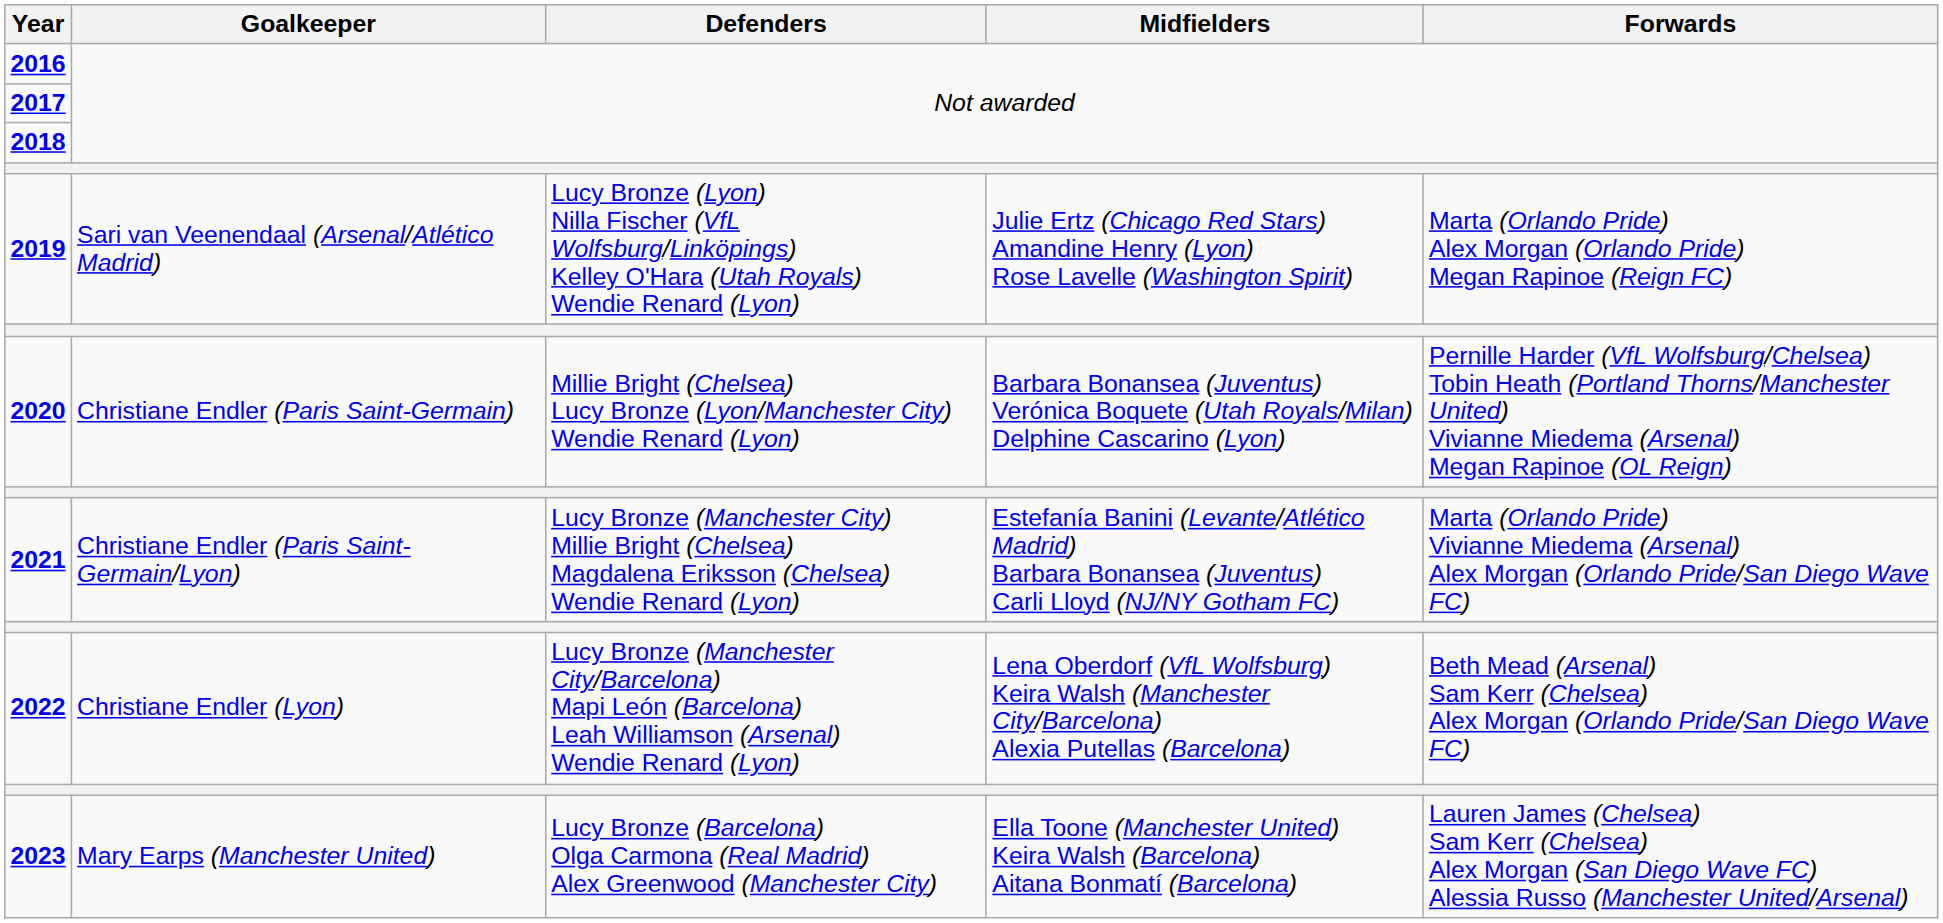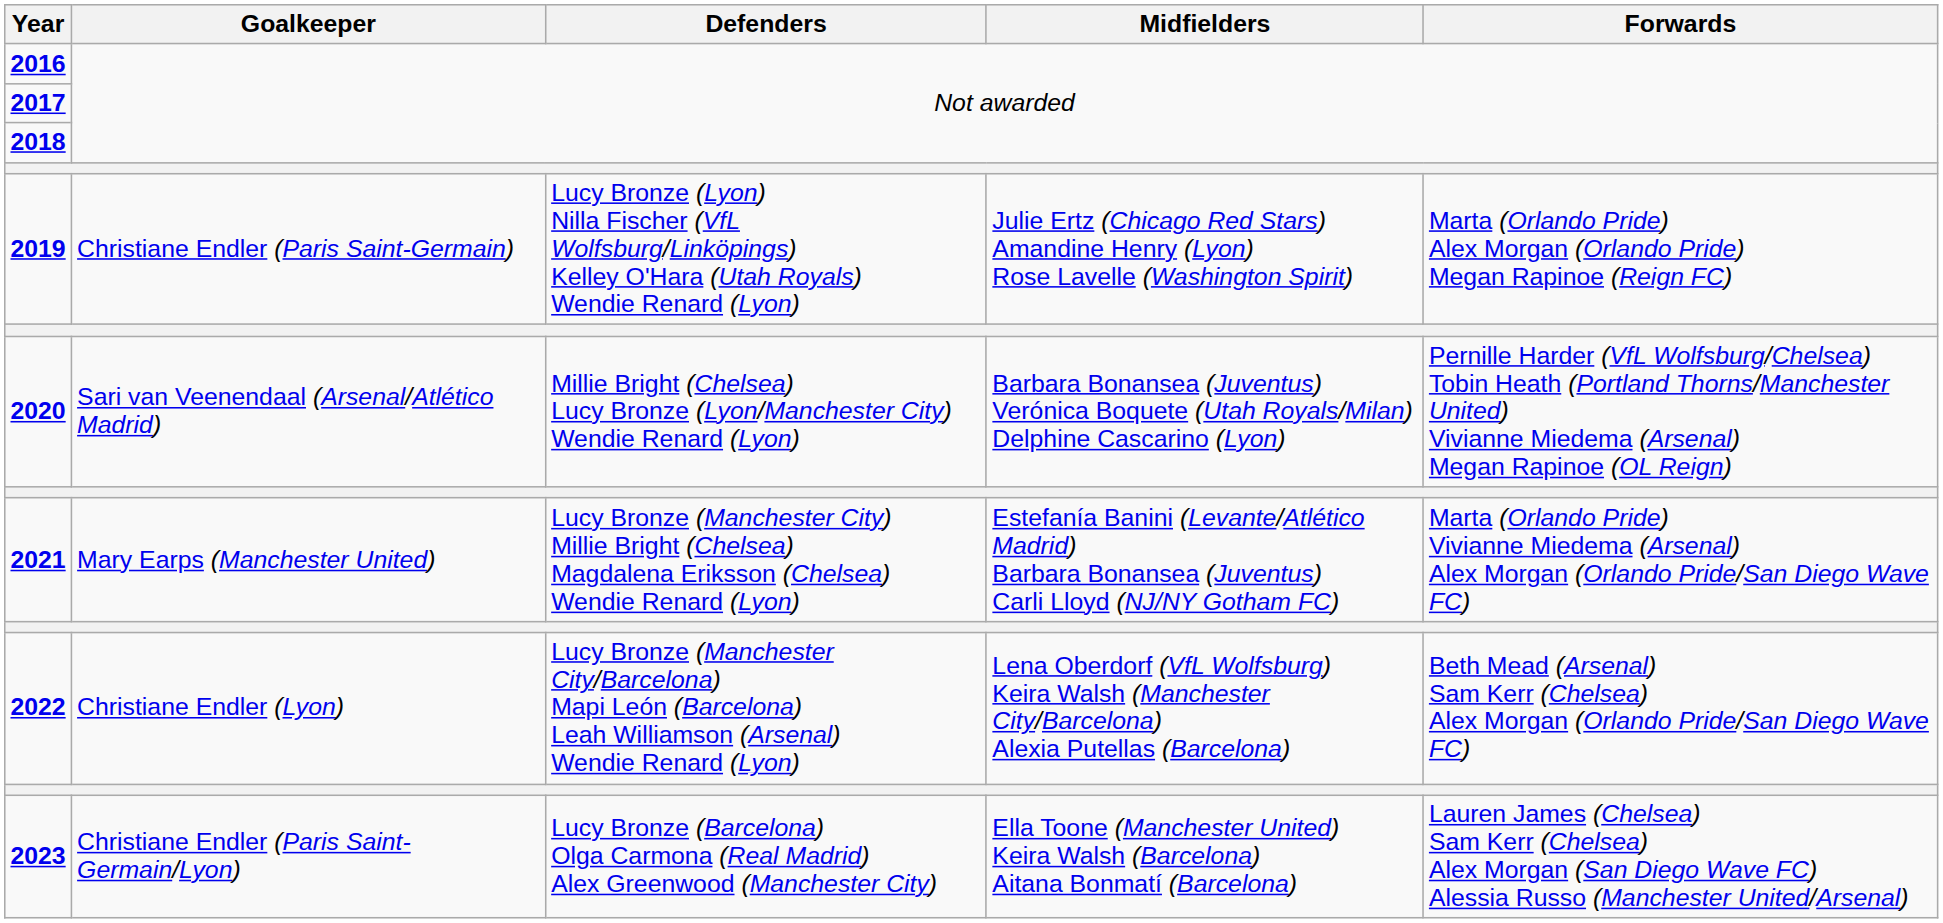2019 | Goalkeeper: Sari van Veenendaal (Arsenal/Atlético Madrid) -> Christiane Endler (Paris Saint-Germain)
2020 | Goalkeeper: Christiane Endler (Paris Saint-Germain) -> Sari van Veenendaal (Arsenal/Atlético Madrid)
2021 | Goalkeeper: Christiane Endler (Paris Saint-Germain/Lyon) -> Mary Earps (Manchester United)
2023 | Goalkeeper: Mary Earps (Manchester United) -> Christiane Endler (Paris Saint-Germain/Lyon)
